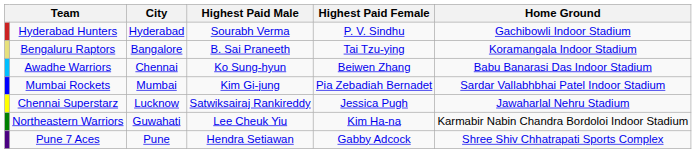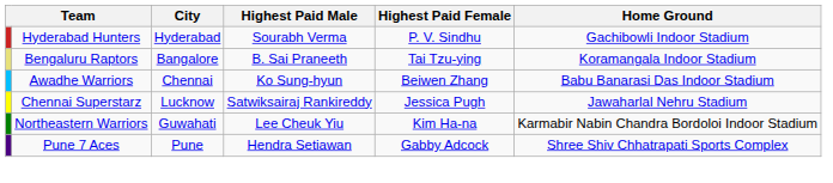- row: Mumbai Rockets | Mumbai | Kim Gi-jung | Pia Zebadiah Bernadet | Sardar Vallabhbhai Patel Indoor Stadium
